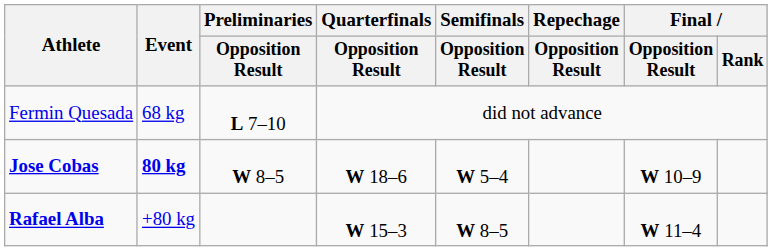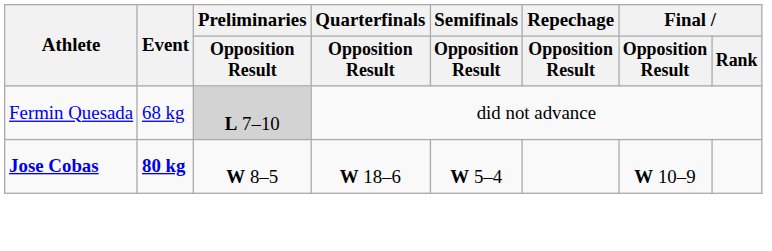Fermin Quesada | Preliminaries / Opposition Result: no background -> lightgrey background
- row: Rafael Alba | +80 kg | W 15–3 | W 8–5 | W 11–4
